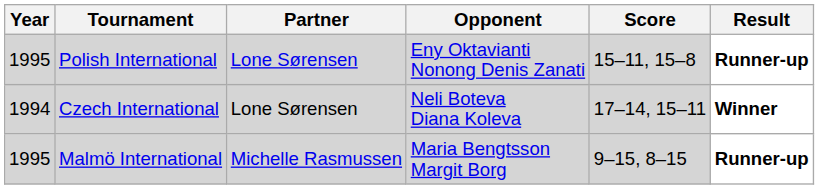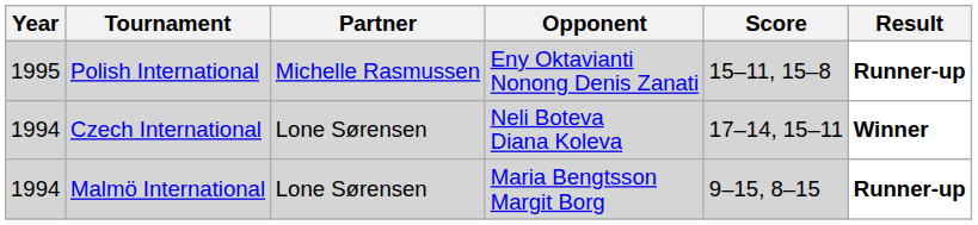Polish International | Partner: Lone Sørensen -> Michelle Rasmussen
Malmö International | Year: 1995 -> 1994
Malmö International | Partner: Michelle Rasmussen -> Lone Sørensen
